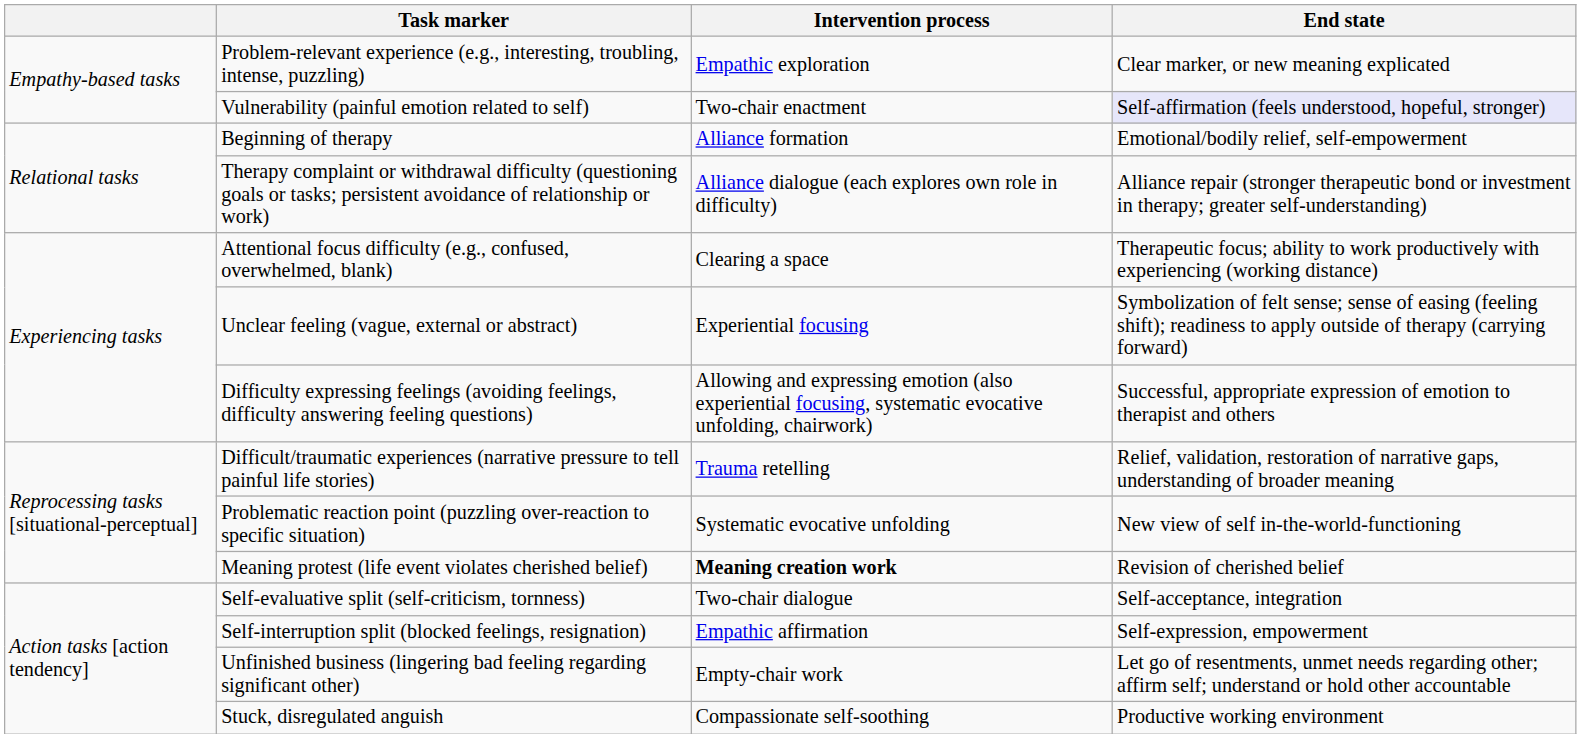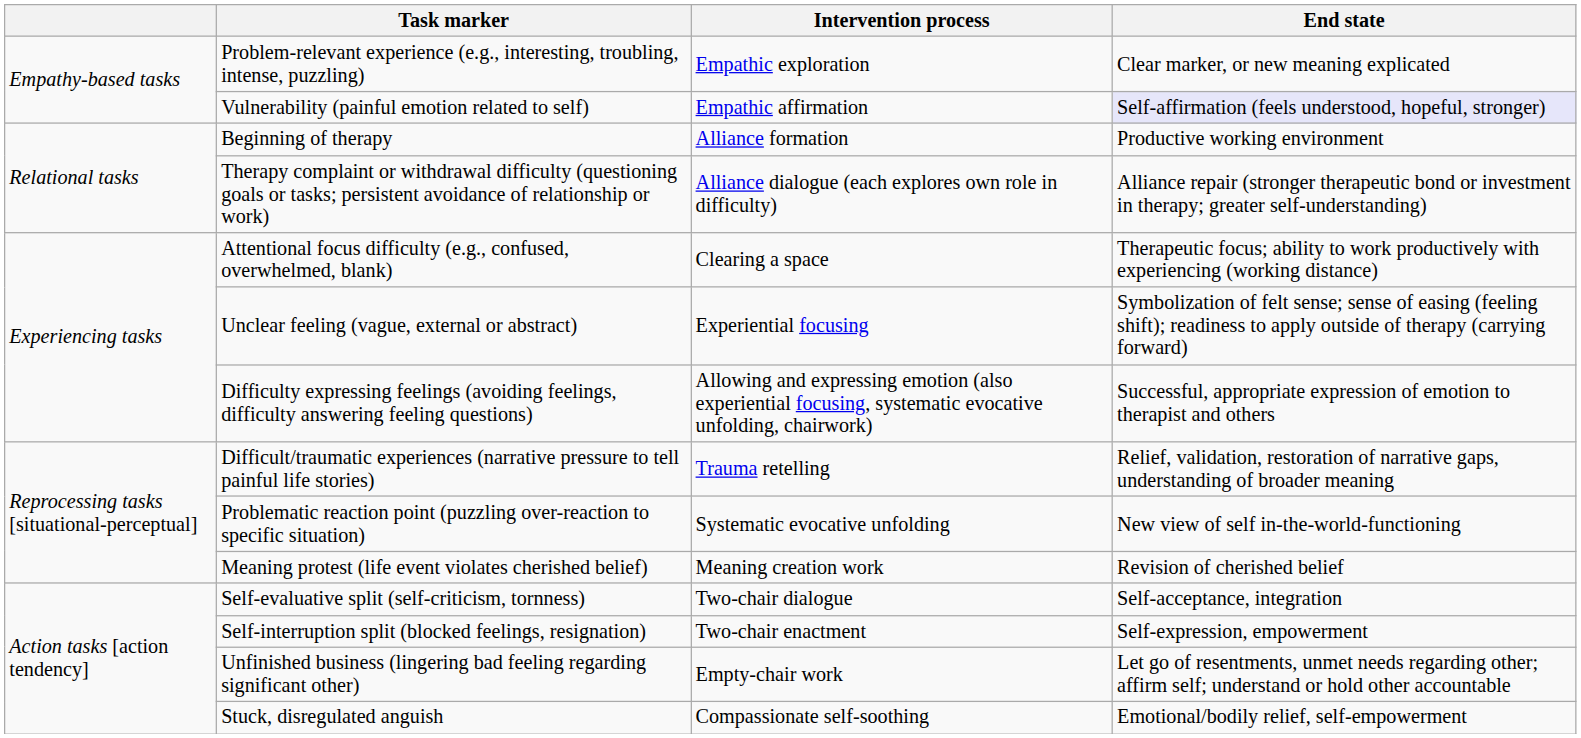Vulnerability (painful emotion related to self) | Intervention process: Two-chair enactment -> Empathic affirmation
Beginning of therapy | End state: Emotional/bodily relief, self-empowerment -> Productive working environment
Meaning protest (life event violates cherished belief) | Intervention process: bold -> normal
Self-interruption split (blocked feelings, resignation) | Intervention process: Empathic affirmation -> Two-chair enactment
Stuck, disregulated anguish | End state: Productive working environment -> Emotional/bodily relief, self-empowerment
